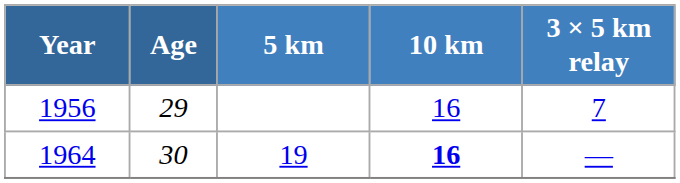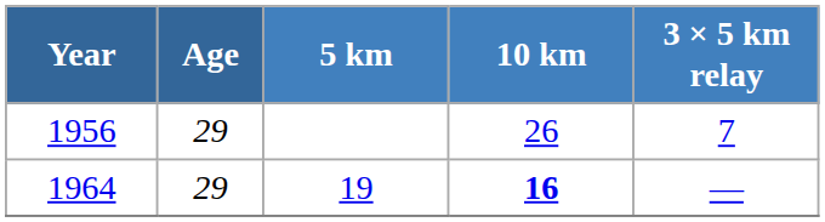1956 | 10 km: 16 -> 26
1964 | Age: 30 -> 29
